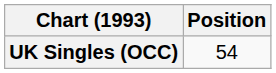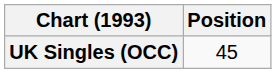UK Singles (OCC) | Position: 54 -> 45
